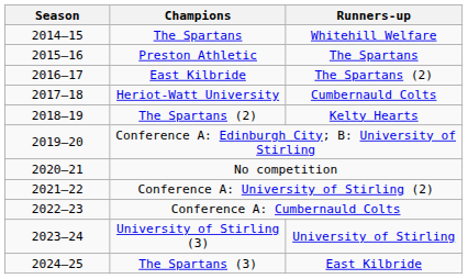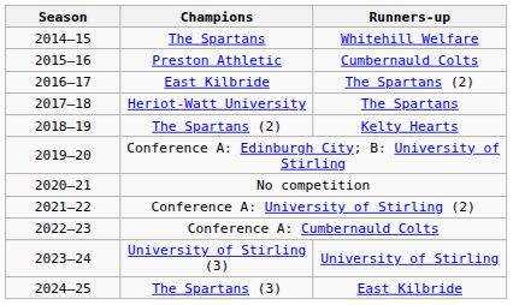Preston Athletic | Runners-up: The Spartans -> Cumbernauld Colts
Heriot-Watt University | Runners-up: Cumbernauld Colts -> The Spartans
